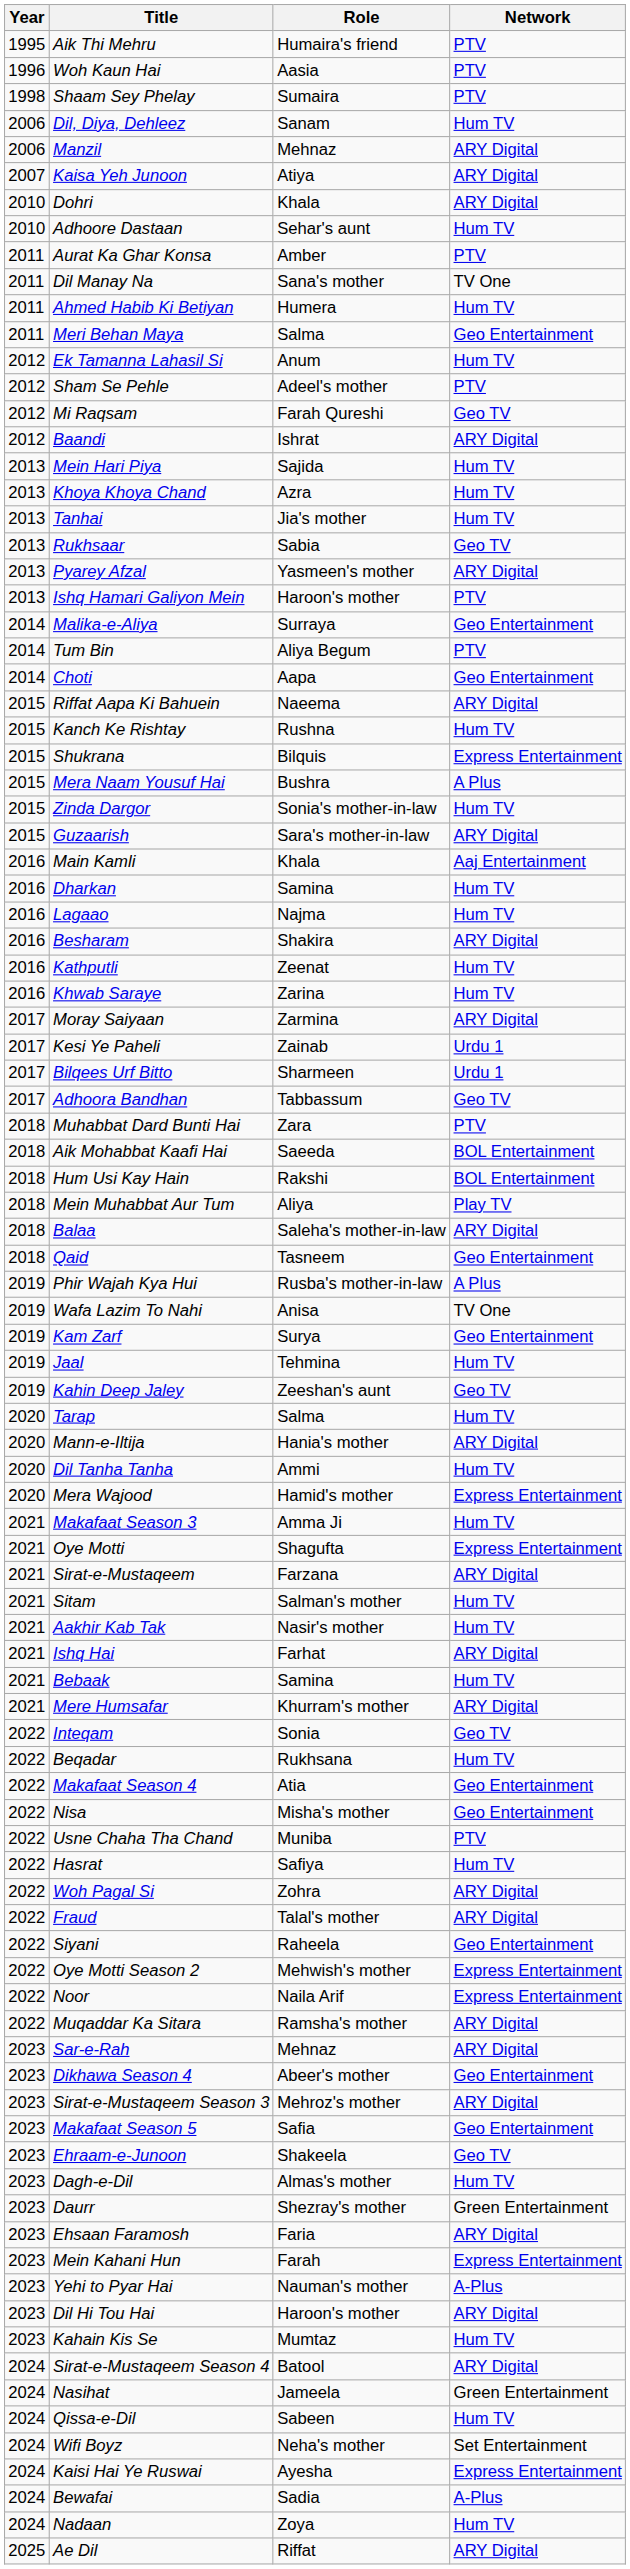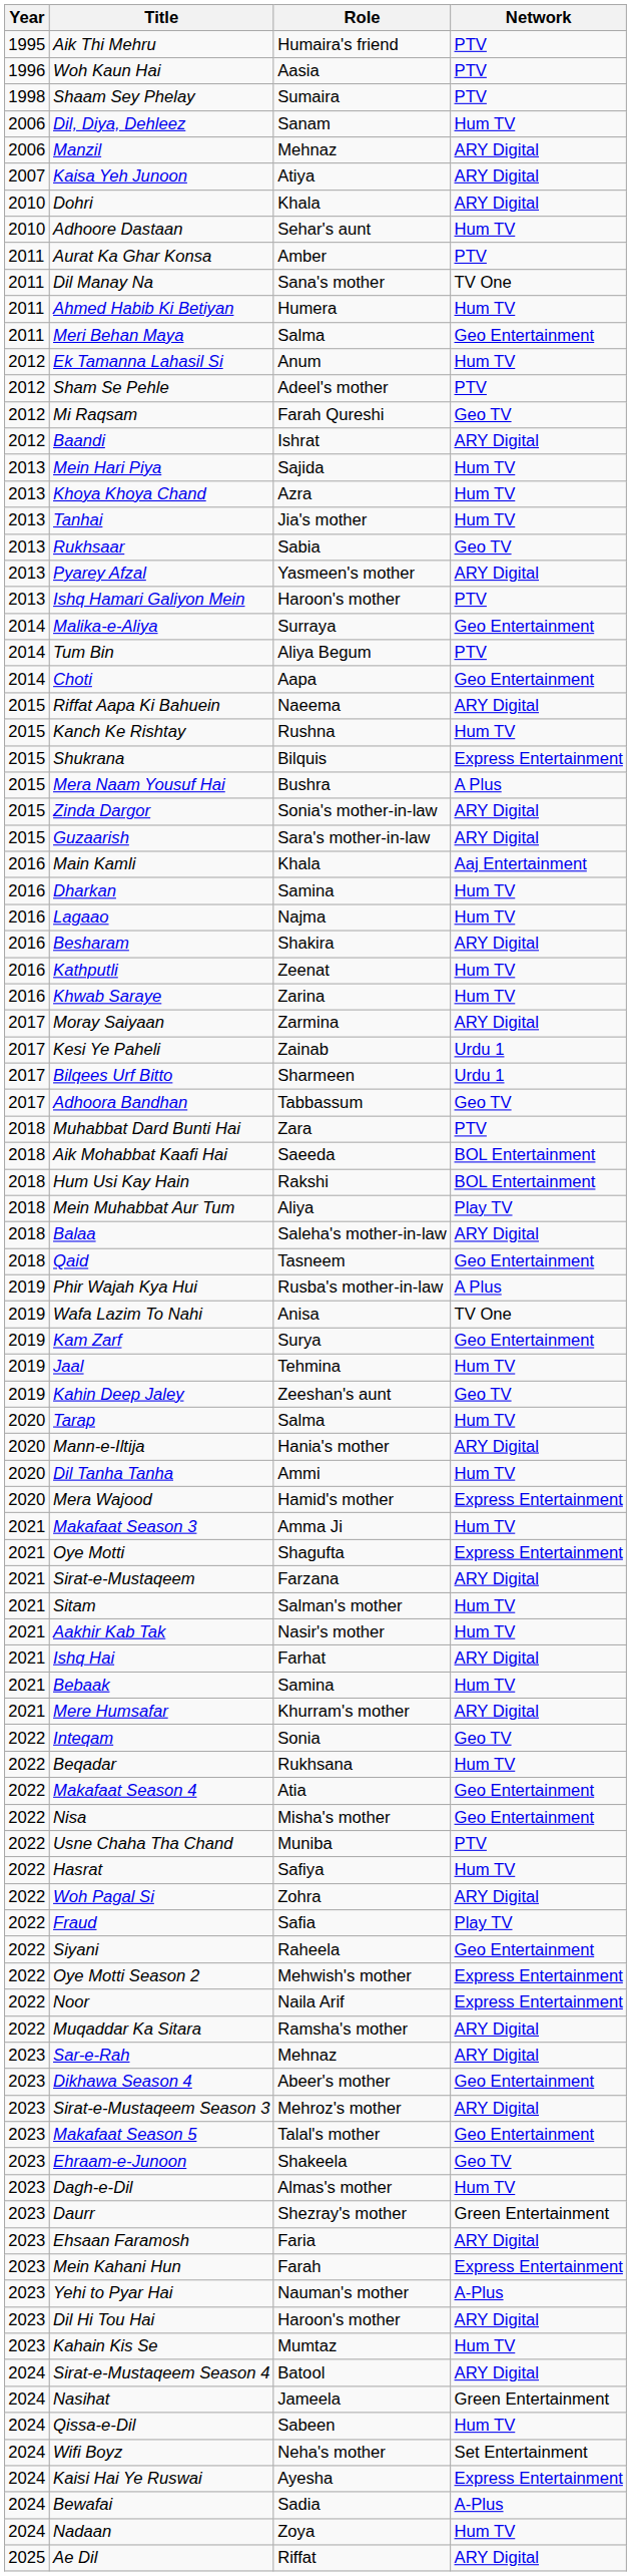Zinda Dargor | Network: Hum TV -> ARY Digital
Fraud | Role: Talal's mother -> Safia
Fraud | Network: ARY Digital -> Play TV
Makafaat Season 5 | Role: Safia -> Talal's mother
